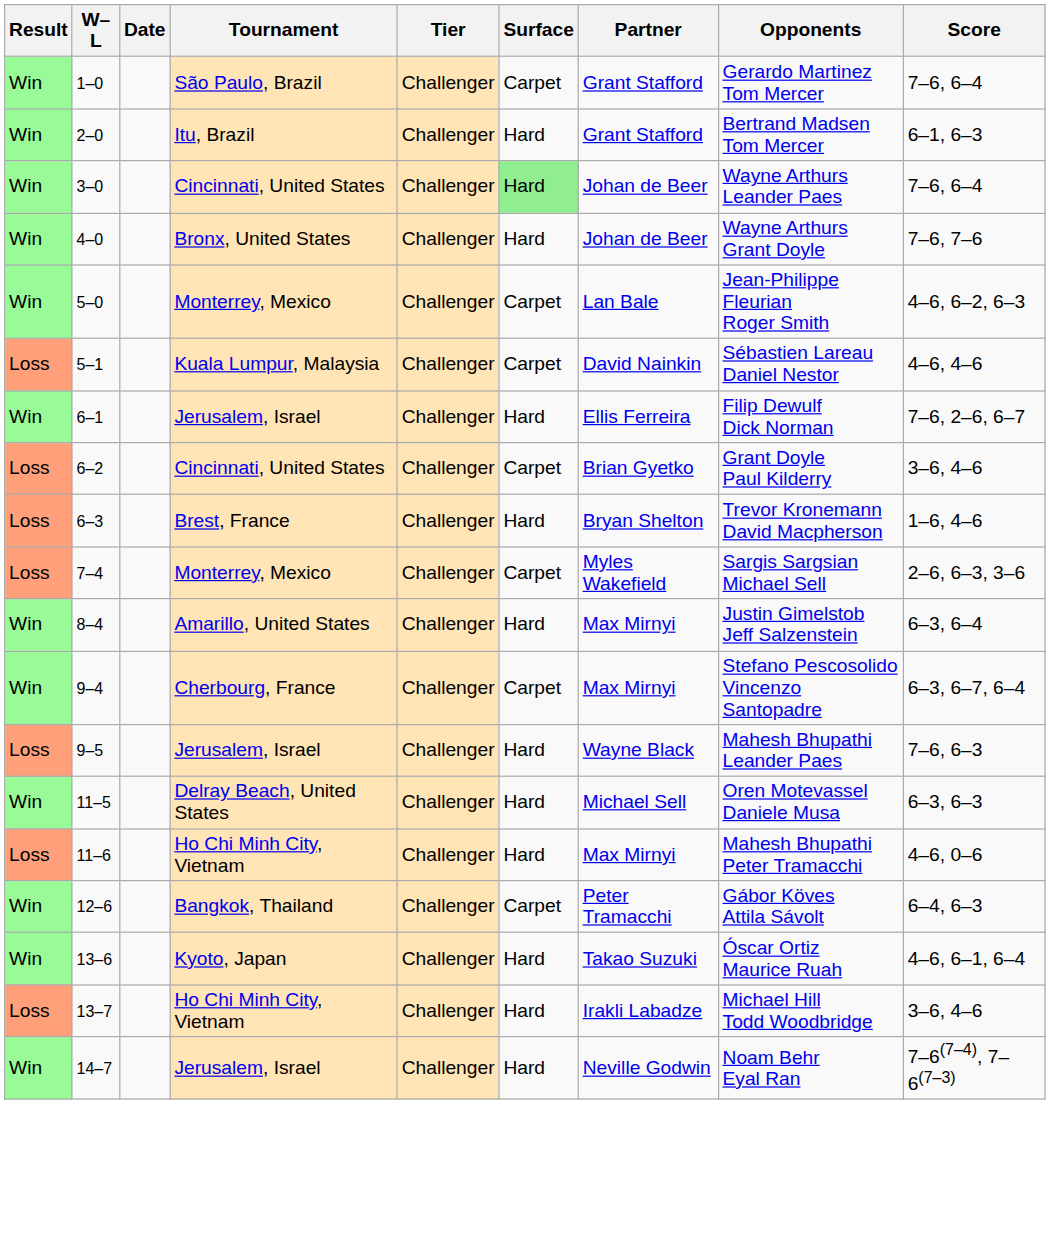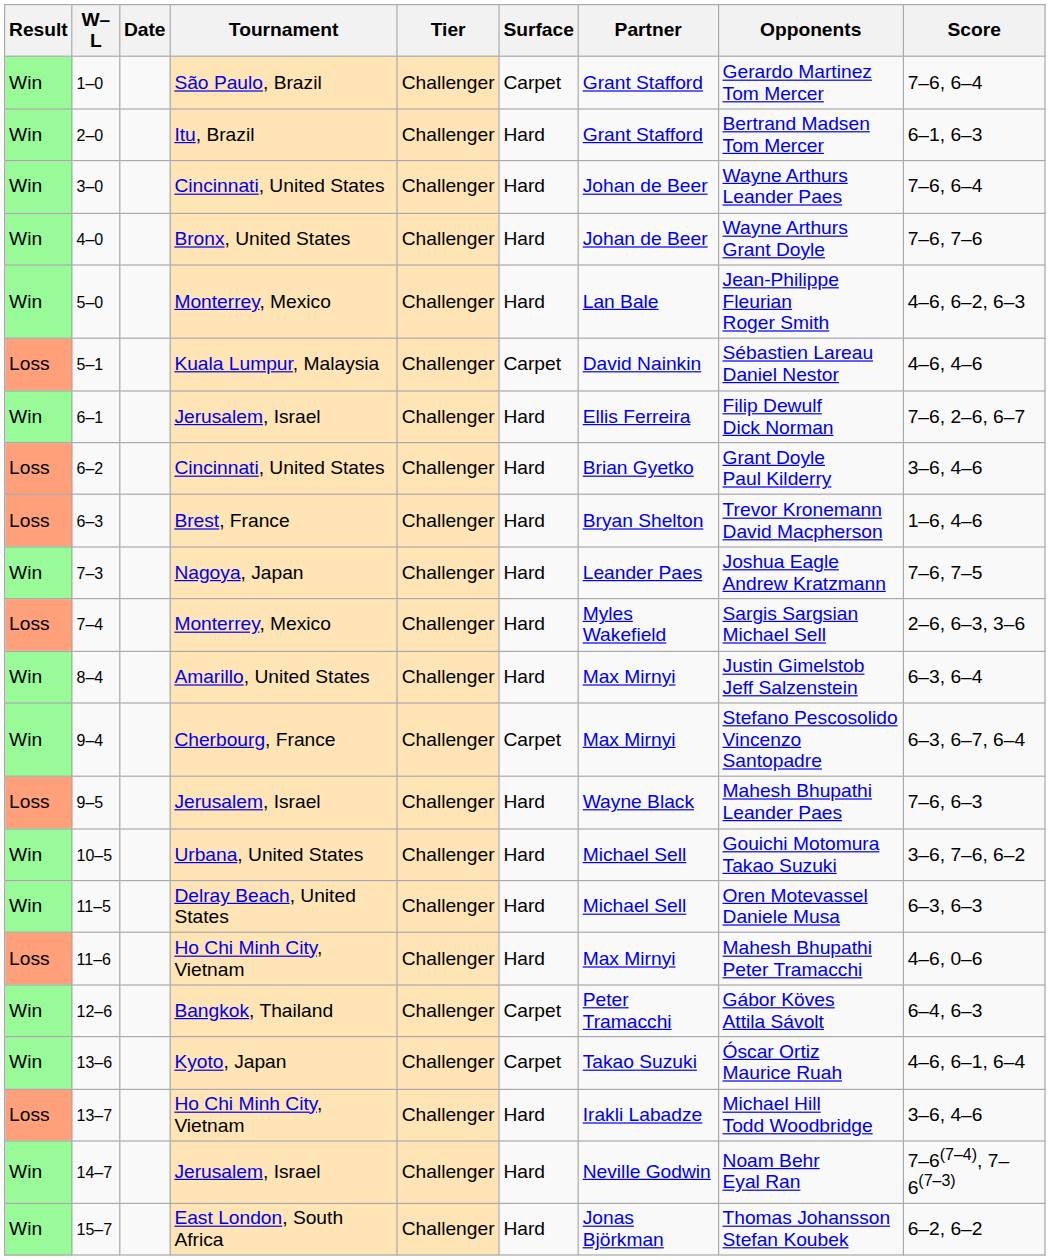3–0 | Surface: lightgreen background -> no background
5–0 | Surface: Carpet -> Hard
6–2 | Surface: Carpet -> Hard
+ row: Win | 7–3 | Nagoya, Japan | Challenger | Hard | Leander Paes | Joshua Eagle Andrew Kratzmann | 7–6, 7–5
7–4 | Surface: Carpet -> Hard
+ row: Win | 10–5 | Urbana, United States | Challenger | Hard | Michael Sell | Gouichi Motomura Takao Suzuki | 3–6, 7–6, 6–2
13–6 | Surface: Hard -> Carpet
+ row: Win | 15–7 | East London, South Africa | Challenger | Hard | Jonas Björkman | Thomas Johansson Stefan Koubek | 6–2, 6–2
